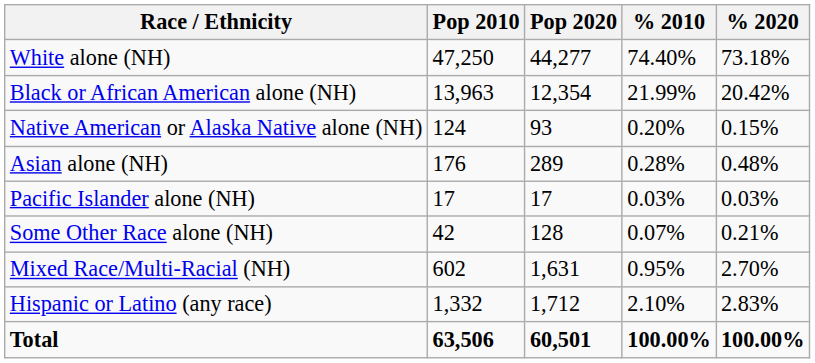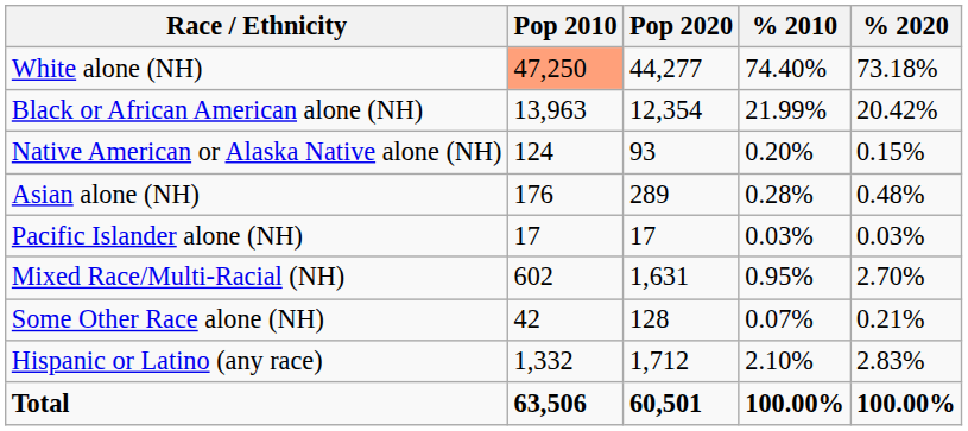White alone (NH) | Pop 2010: no background -> lightsalmon background
rows swapped: Some Other Race alone (NH) <-> Mixed Race/Multi-Racial (NH)
